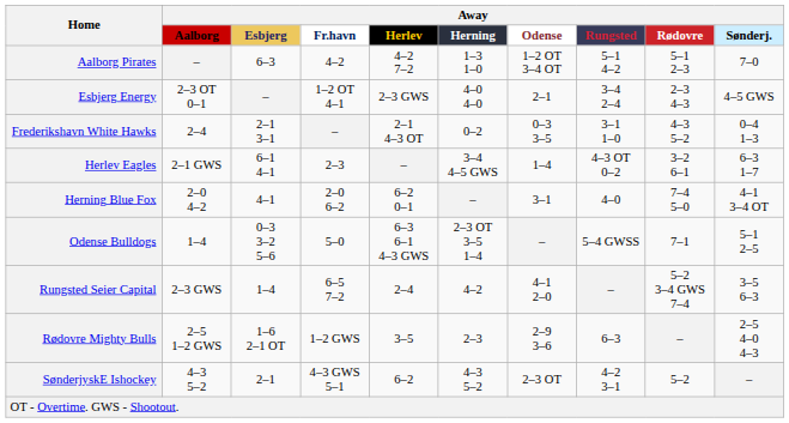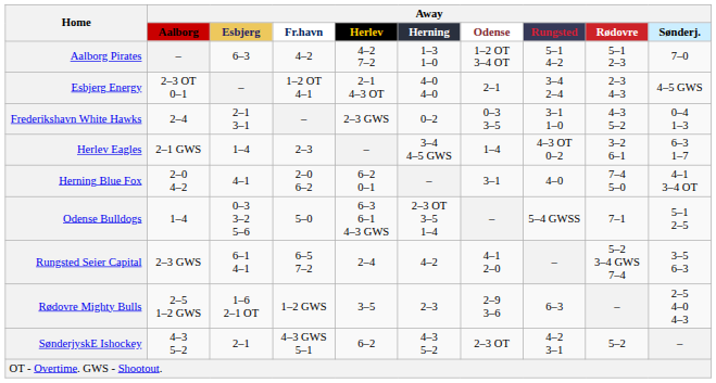Esbjerg Energy | Away / Herlev: 2–3 GWS -> 2–1 4–3 OT
Frederikshavn White Hawks | Away / Herlev: 2–1 4–3 OT -> 2–3 GWS
Herlev Eagles | Away / Esbjerg: 6–1 4–1 -> 1–4
Rungsted Seier Capital | Away / Esbjerg: 1–4 -> 6–1 4–1
